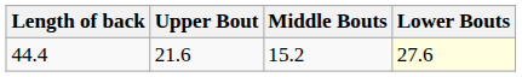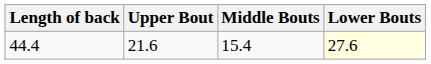44.4 | Middle Bouts: 15.2 -> 15.4
